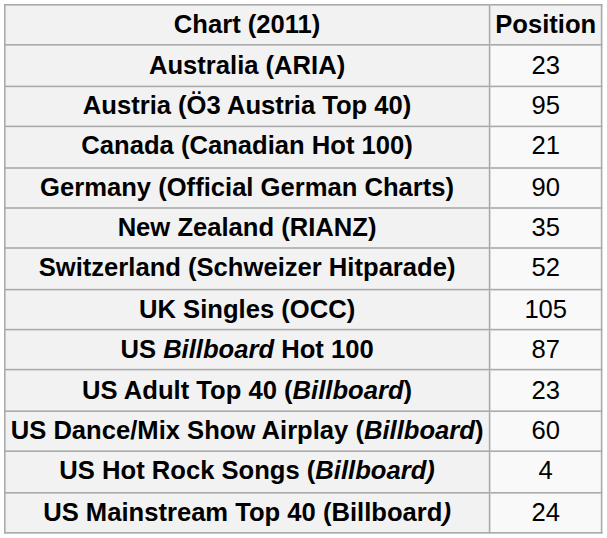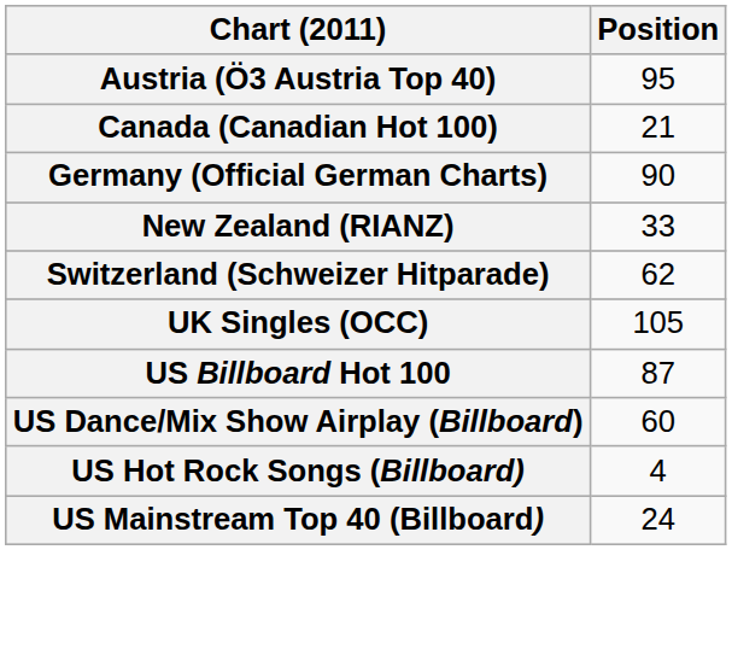- row: Australia (ARIA) | 23
New Zealand (RIANZ) | Position: 35 -> 33
Switzerland (Schweizer Hitparade) | Position: 52 -> 62
- row: US Adult Top 40 (Billboard) | 23
